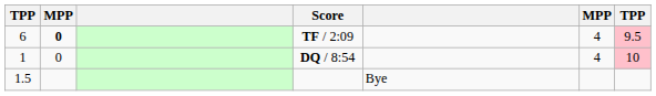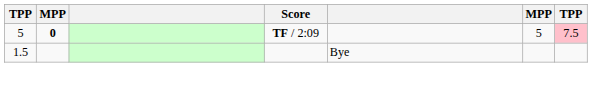TF / 2:09 | column 1: 6 -> 5
TF / 2:09 | column 6: 4 -> 5
TF / 2:09 | column 7: 9.5 -> 7.5
- row: 1 | 0 | DQ / 8:54 | 4 | 10
